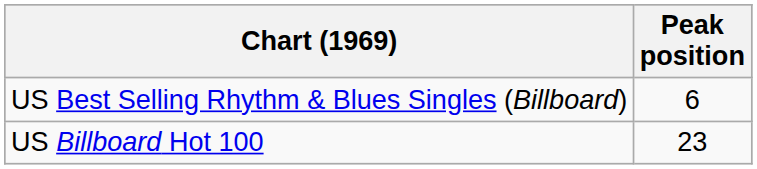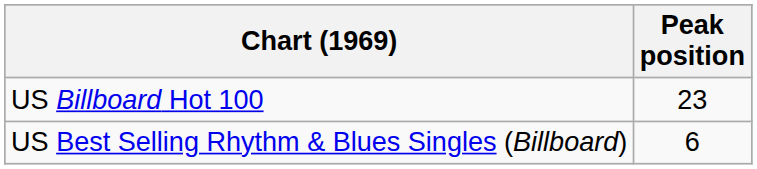rows swapped: US Billboard Hot 100 <-> US Best Selling Rhythm & Blues Singles (Billboard)
